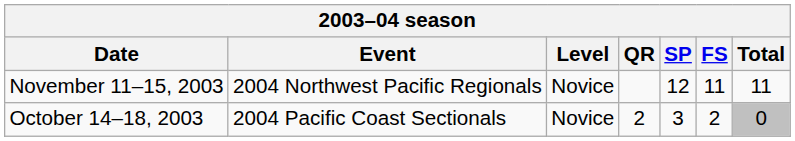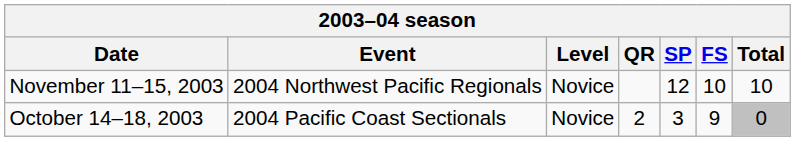November 11–15, 2003 | FS: 11 -> 10
November 11–15, 2003 | Total: 11 -> 10
October 14–18, 2003 | FS: 2 -> 9
